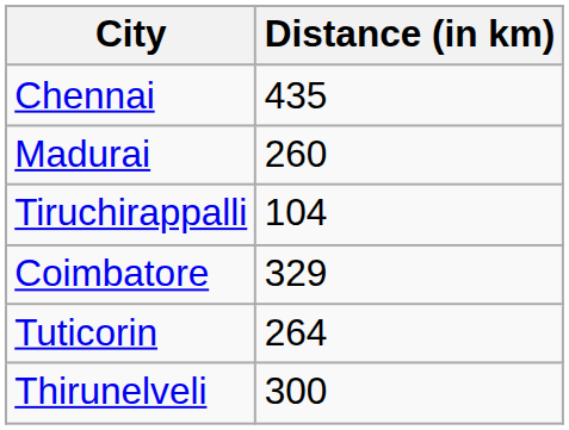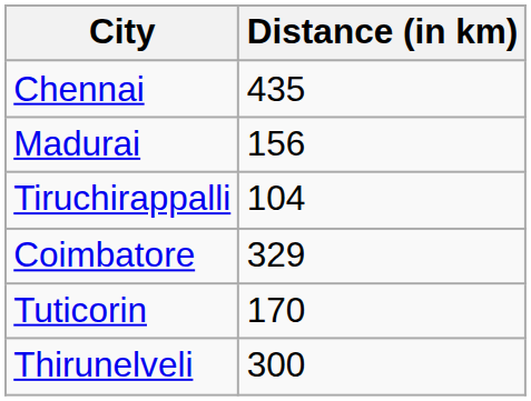Madurai | Distance (in km): 260 -> 156
Tuticorin | Distance (in km): 264 -> 170
